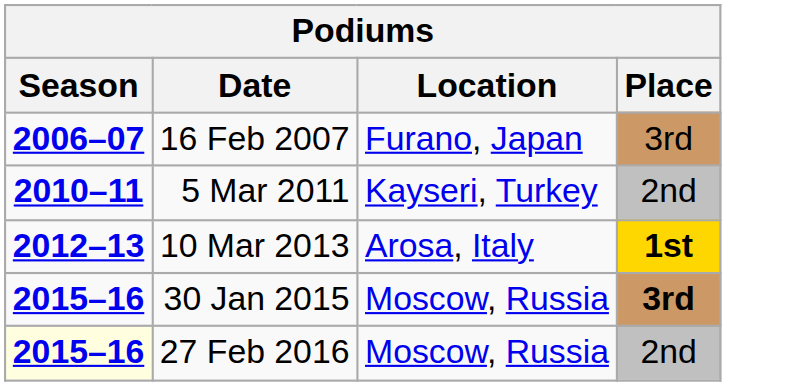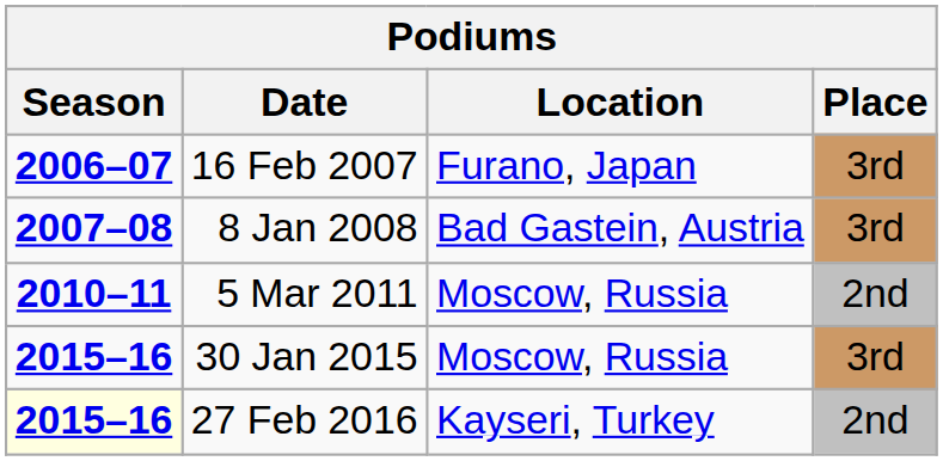+ row: 2007–08 | 8 Jan 2008 | Bad Gastein, Austria | 3rd
5 Mar 2011 | Location: Kayseri, Turkey -> Moscow, Russia
- row: 2012–13 | 10 Mar 2013 | Arosa, Italy | 1st
30 Jan 2015 | Place: bold -> normal
27 Feb 2016 | Location: Moscow, Russia -> Kayseri, Turkey
